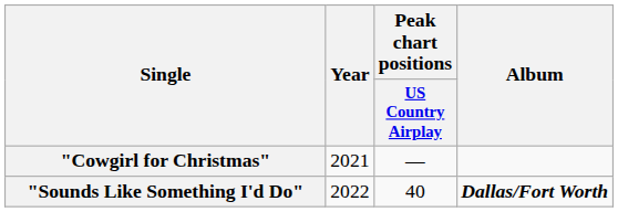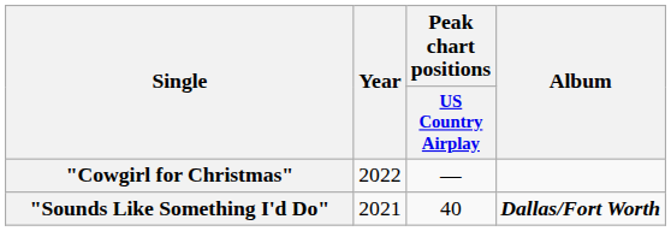"Cowgirl for Christmas" | Year: 2021 -> 2022
"Sounds Like Something I'd Do" | Year: 2022 -> 2021
